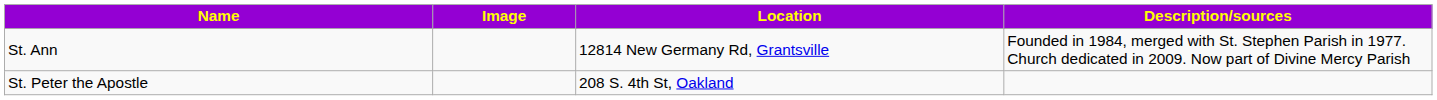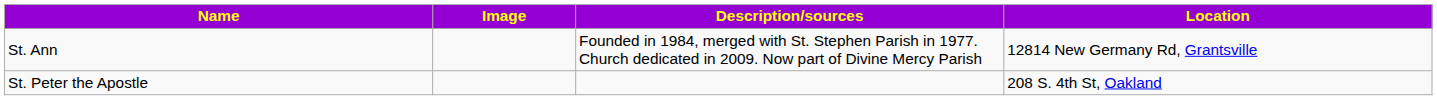columns swapped: Location <-> Description/sources
